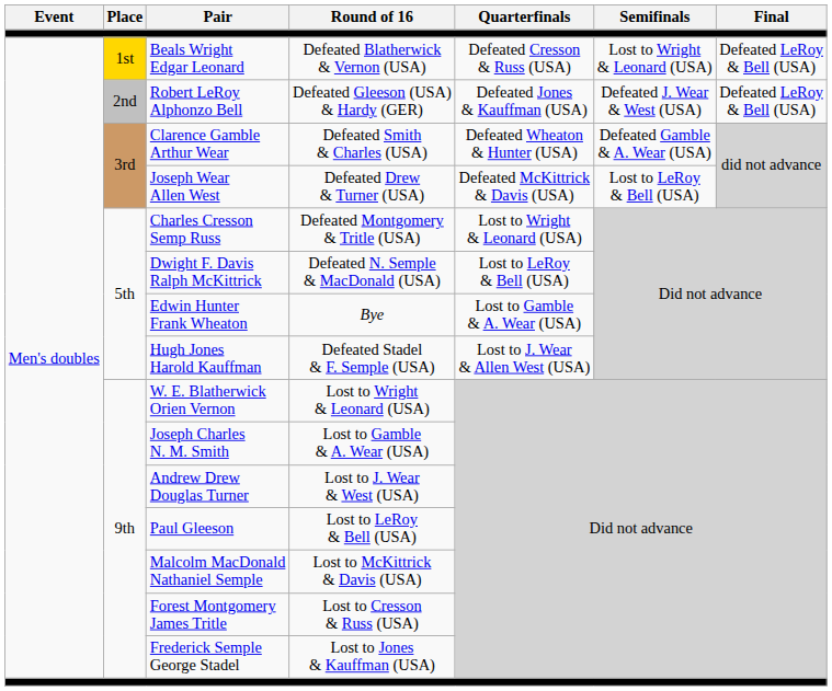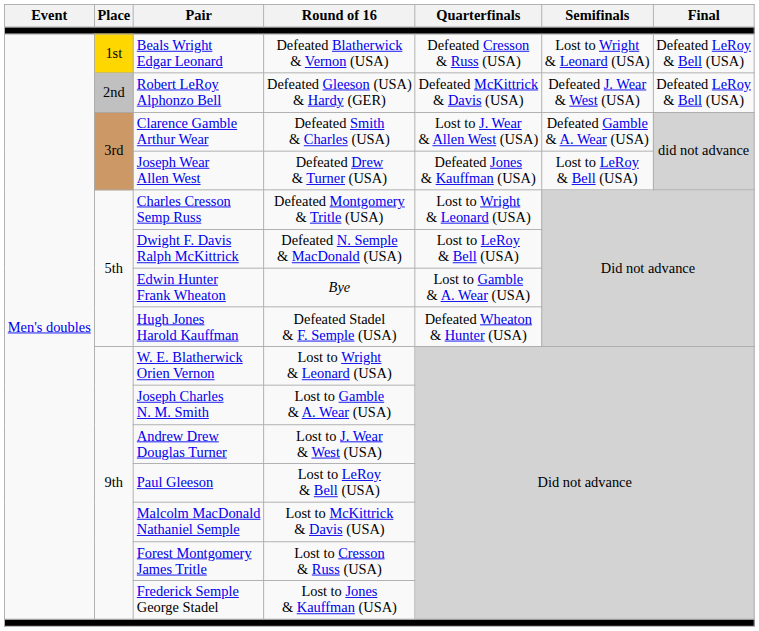Robert LeRoy Alphonzo Bell | Quarterfinals: Defeated Jones & Kauffman (USA) -> Defeated McKittrick & Davis (USA)
Clarence Gamble Arthur Wear | Quarterfinals: Defeated Wheaton & Hunter (USA) -> Lost to J. Wear & Allen West (USA)
Joseph Wear Allen West | Quarterfinals: Defeated McKittrick & Davis (USA) -> Defeated Jones & Kauffman (USA)
Hugh Jones Harold Kauffman | Quarterfinals: Lost to J. Wear & Allen West (USA) -> Defeated Wheaton & Hunter (USA)
